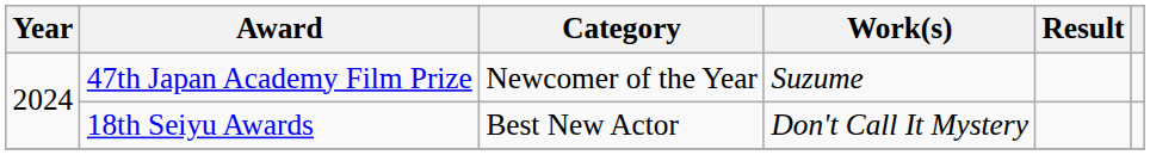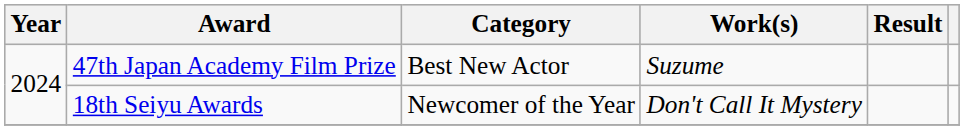47th Japan Academy Film Prize | Category: Newcomer of the Year -> Best New Actor
18th Seiyu Awards | Category: Best New Actor -> Newcomer of the Year
